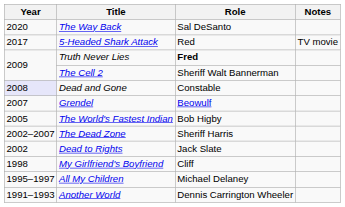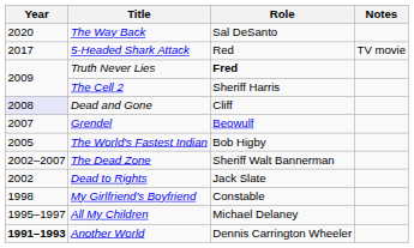The Cell 2 | Role: Sheriff Walt Bannerman -> Sheriff Harris
Dead and Gone | Role: Constable -> Cliff
The Dead Zone | Role: Sheriff Harris -> Sheriff Walt Bannerman
My Girlfriend's Boyfriend | Role: Cliff -> Constable
Another World | Year: normal -> bold
